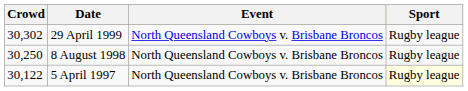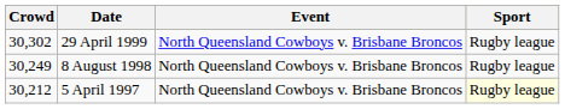8 August 1998 | Crowd: 30,250 -> 30,249
5 April 1997 | Crowd: 30,122 -> 30,212
